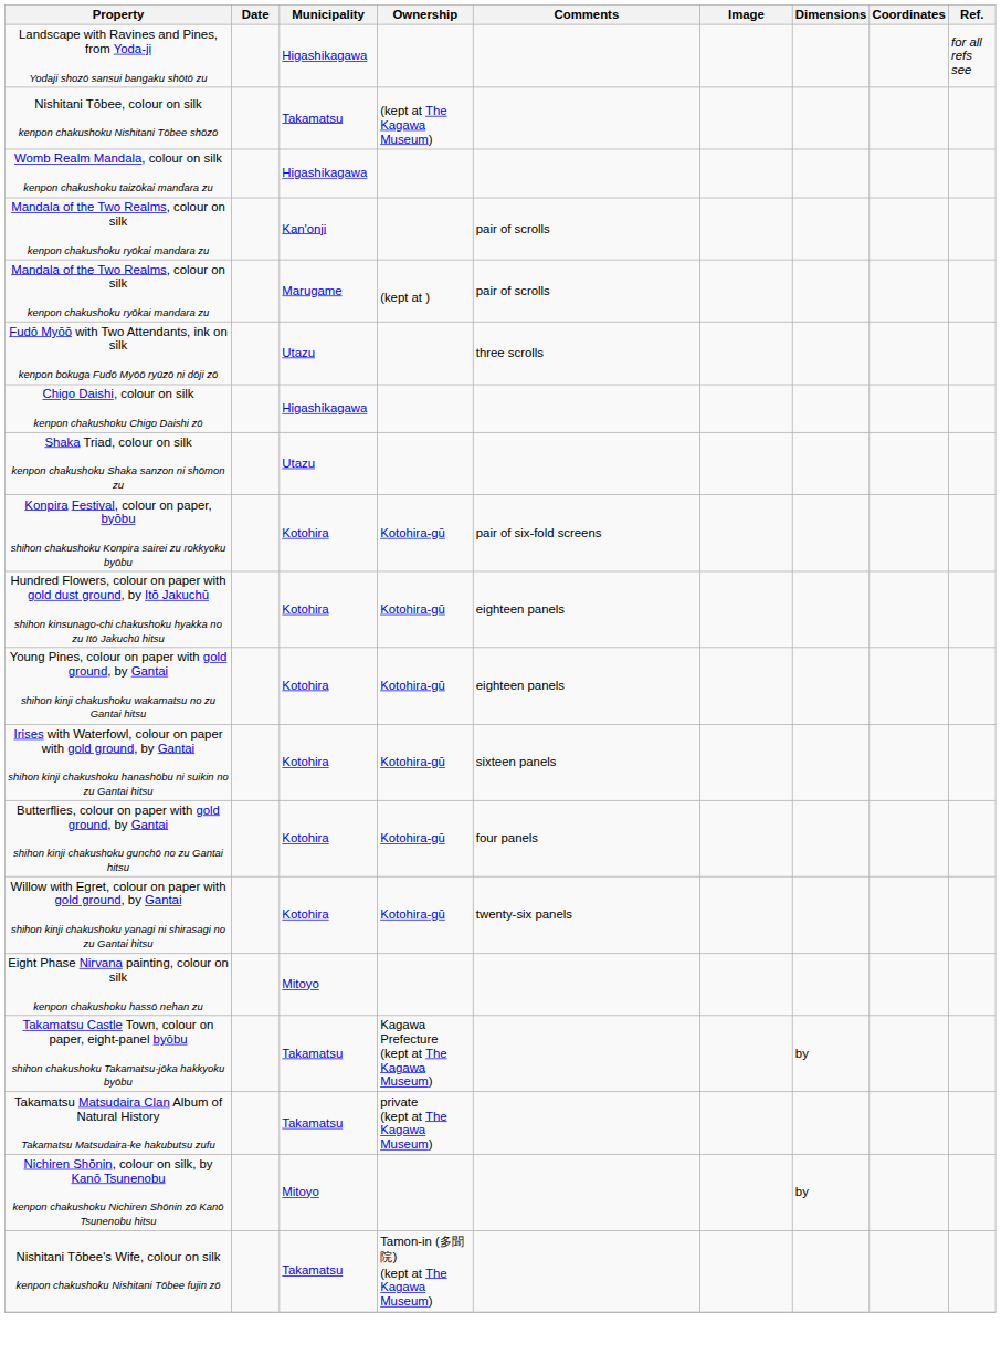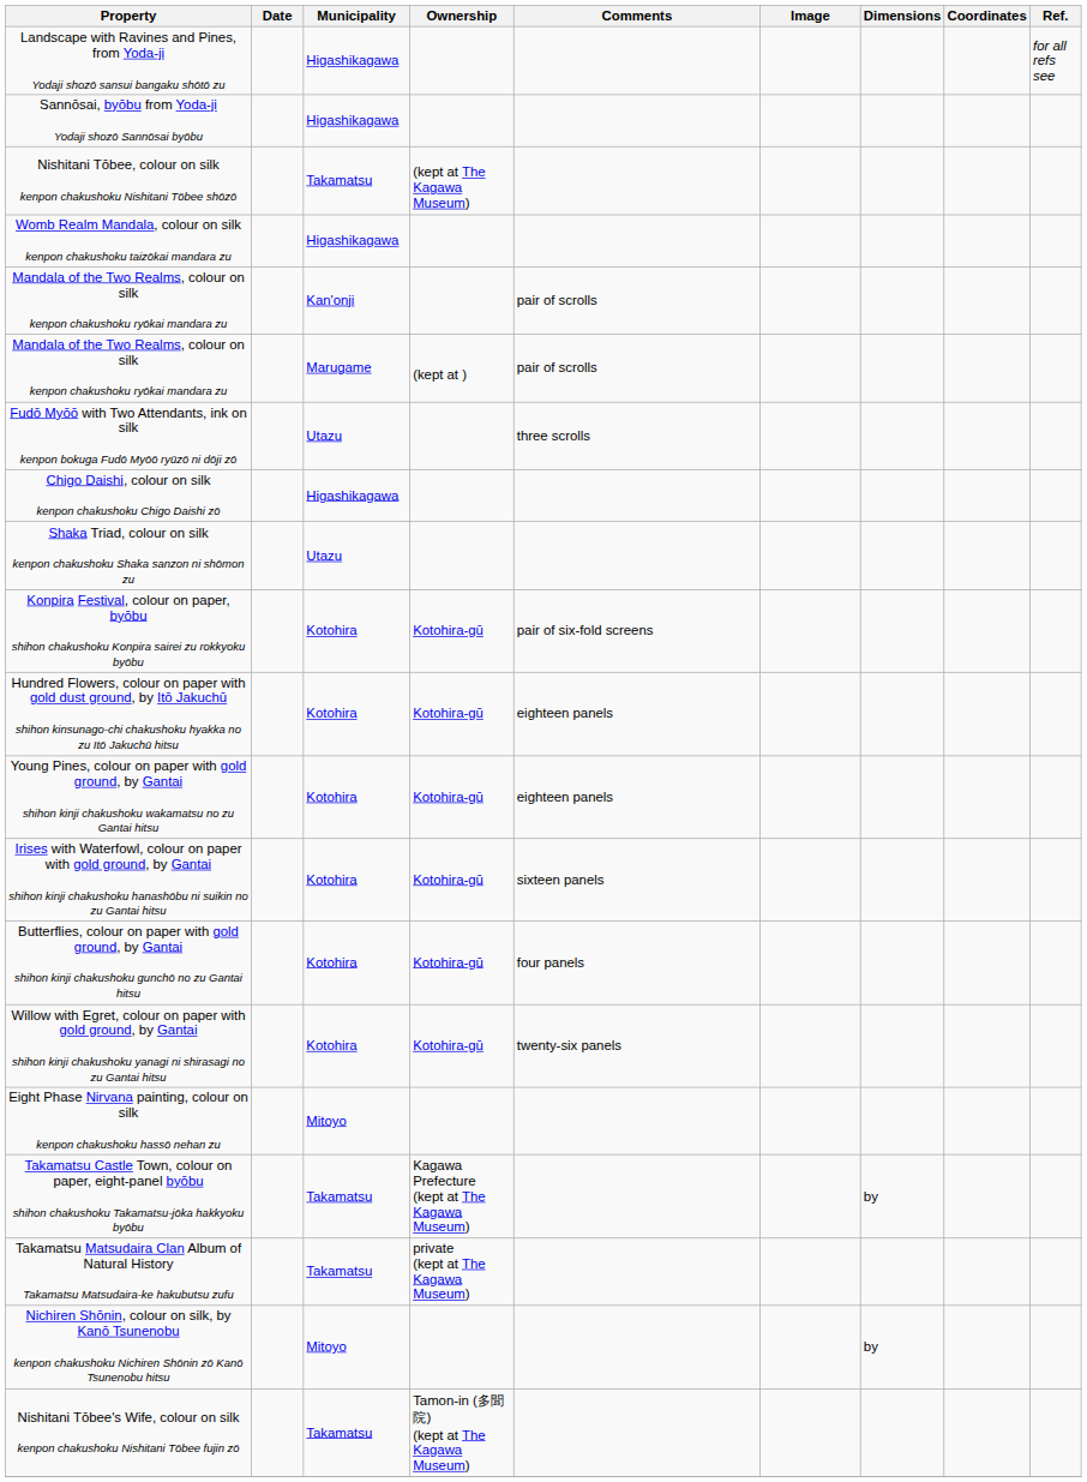+ row: Sannōsai, byōbu from Yoda-ji Yodaji shozō Sannōsai byōbu | Higashikagawa
